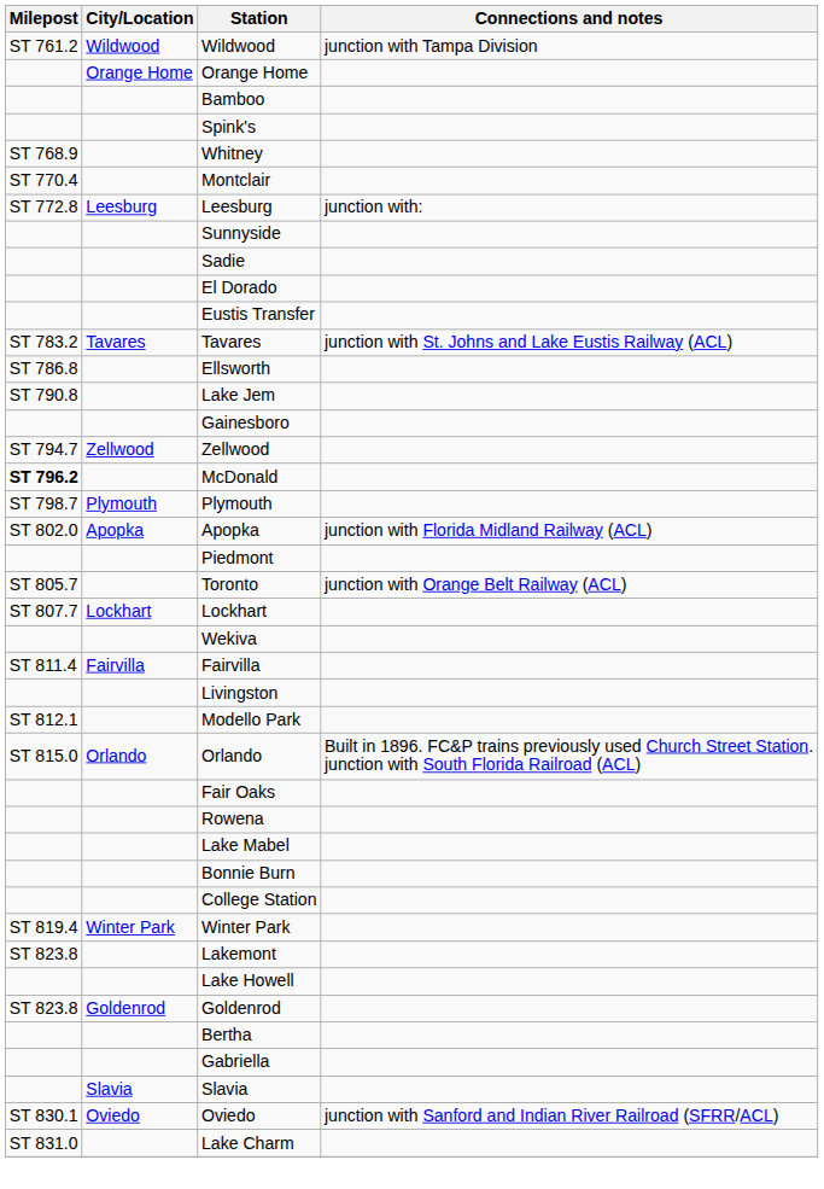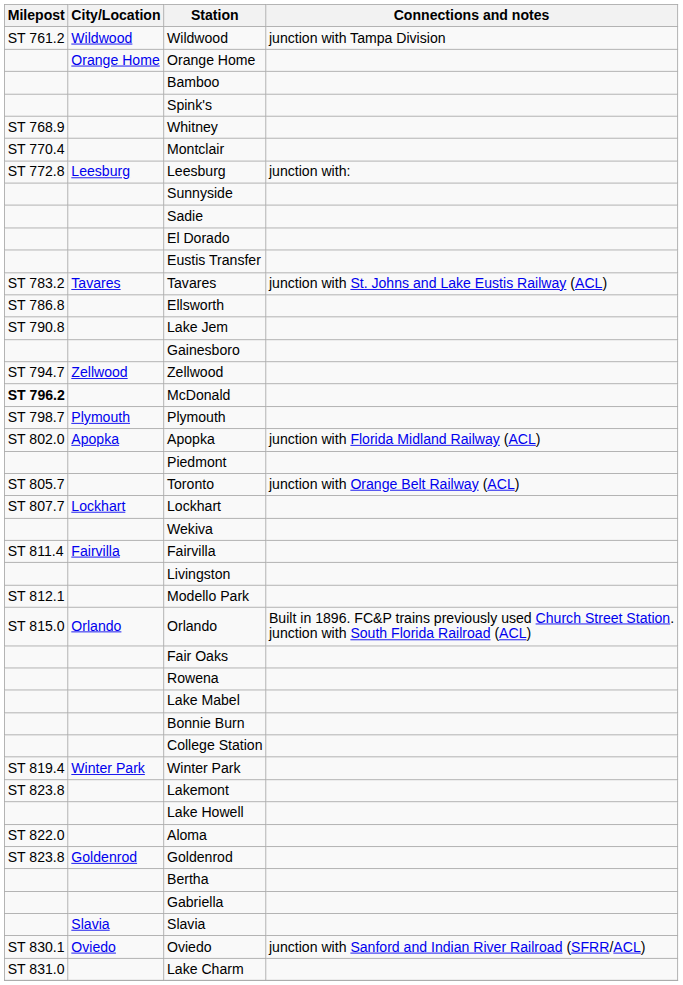+ row: ST 822.0 | Aloma
